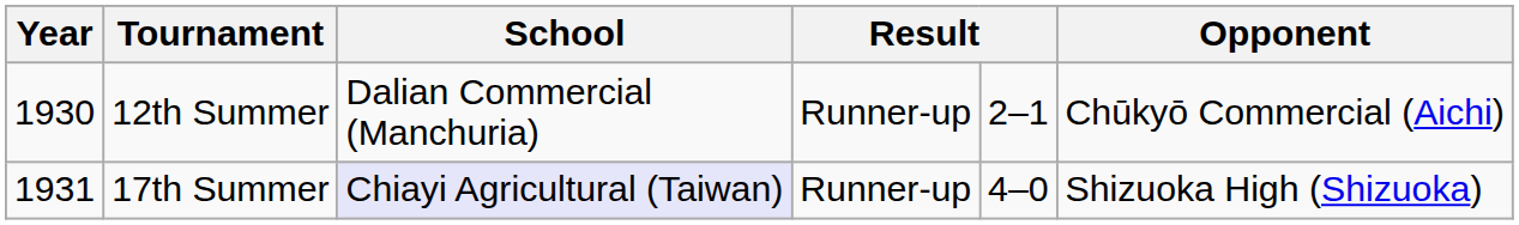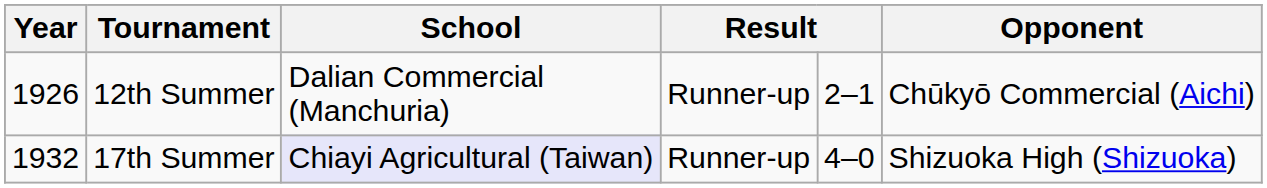12th Summer | Year: 1930 -> 1926
17th Summer | Year: 1931 -> 1932
